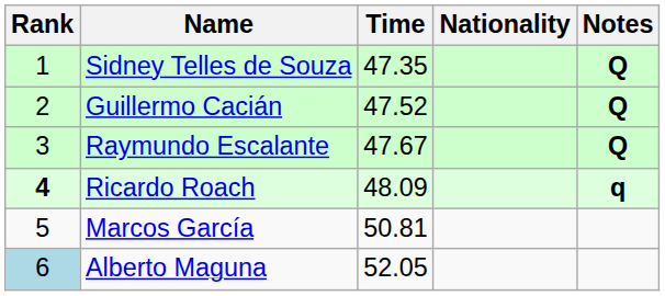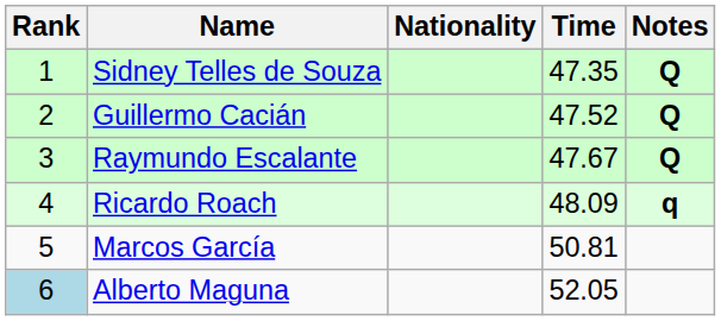columns swapped: Nationality <-> Time
Ricardo Roach | Rank: bold -> normal
